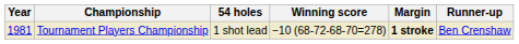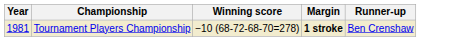- column: 54 holes | 1 shot lead
